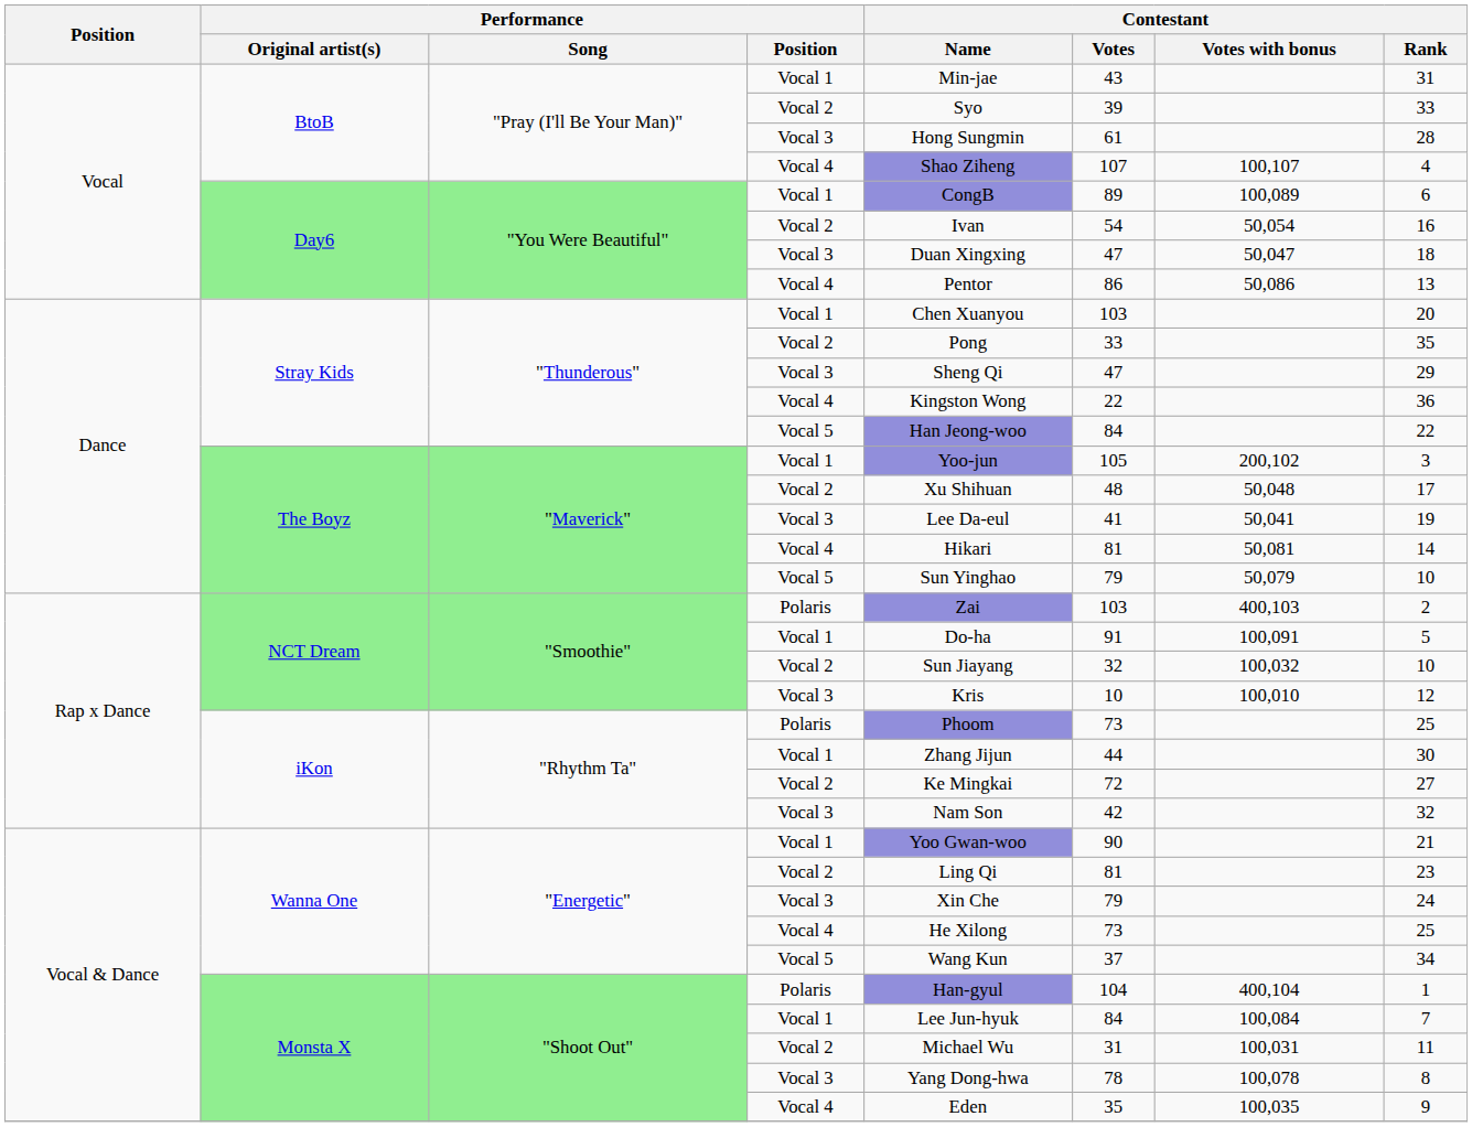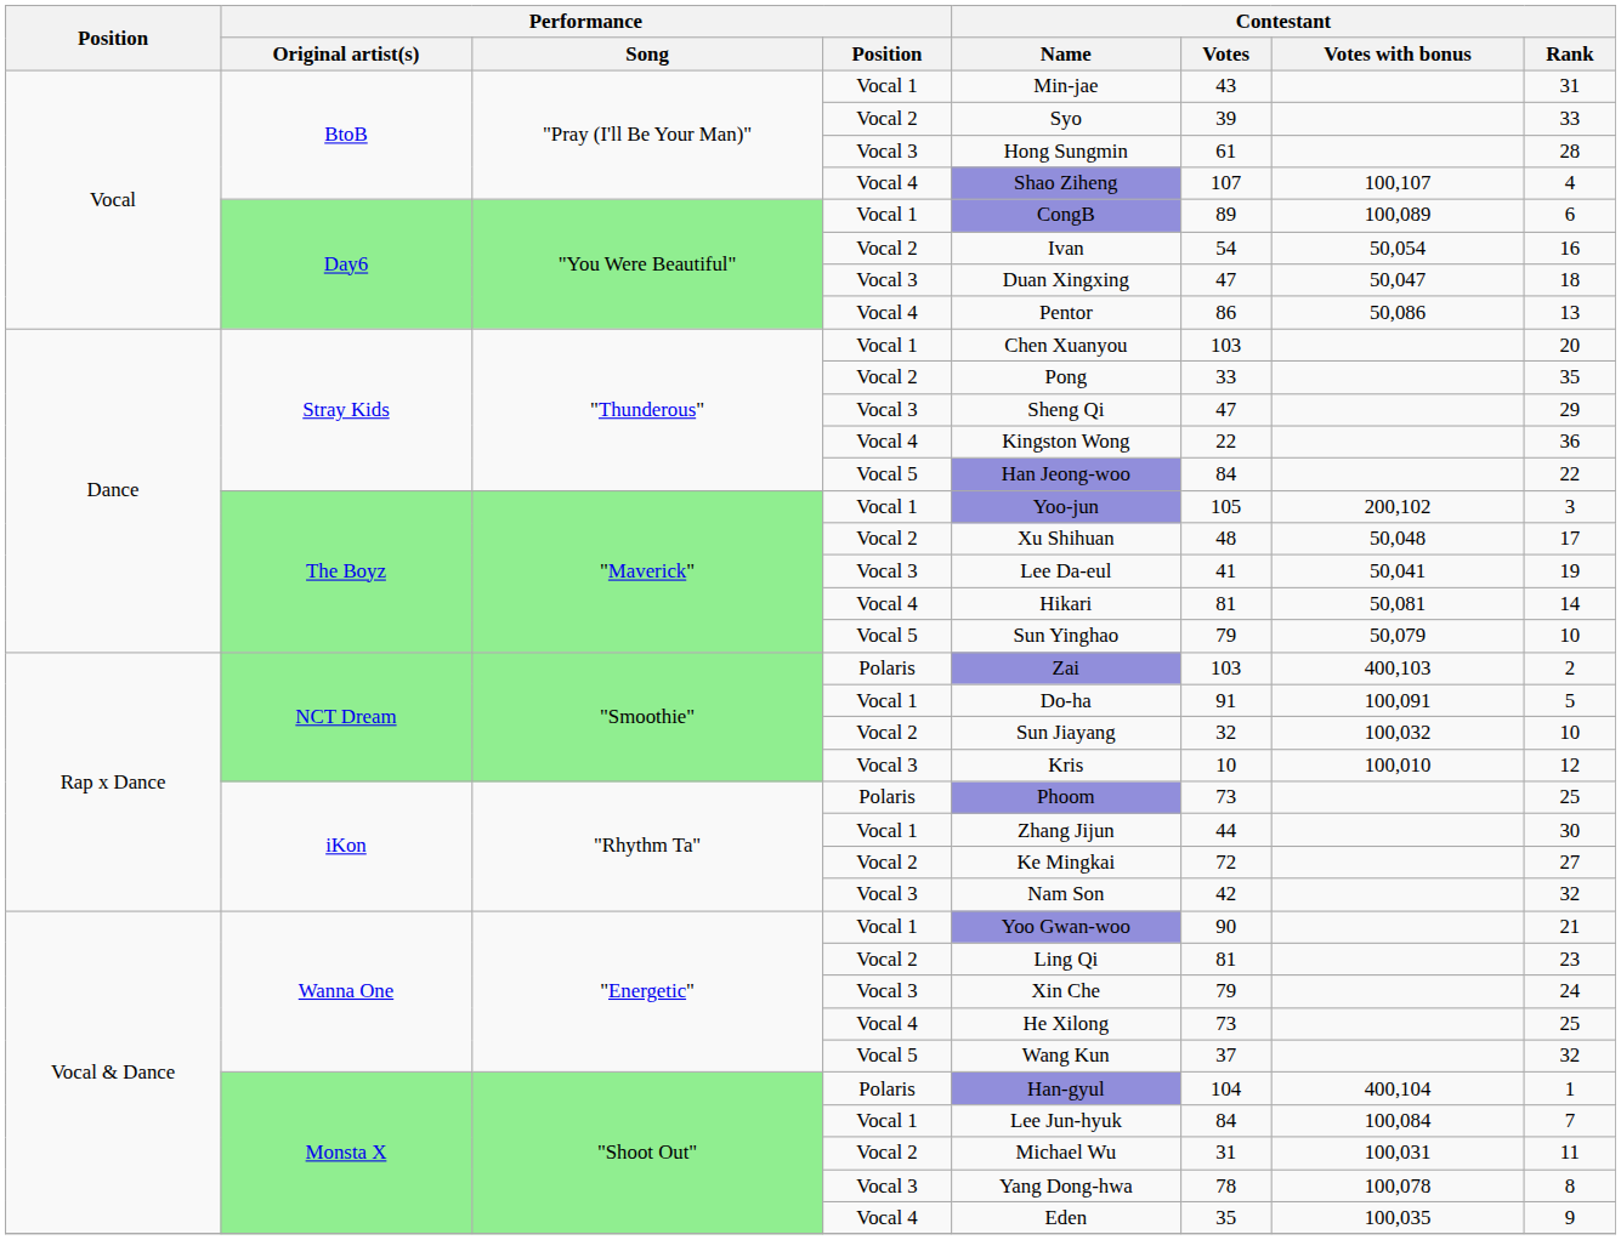Wanna One / Vocal 5 | Contestant / Rank: 34 -> 32
